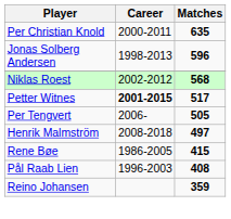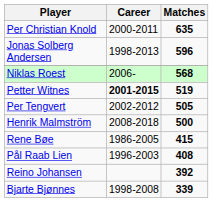Niklas Roest | Career: 2002-2012 -> 2006-
Petter Witnes | Matches: 517 -> 519
Per Tengvert | Career: 2006- -> 2002-2012
Henrik Malmström | Matches: 497 -> 500
Reino Johansen | Matches: 359 -> 392
+ row: Bjarte Bjønnes | 1998-2008 | 339
